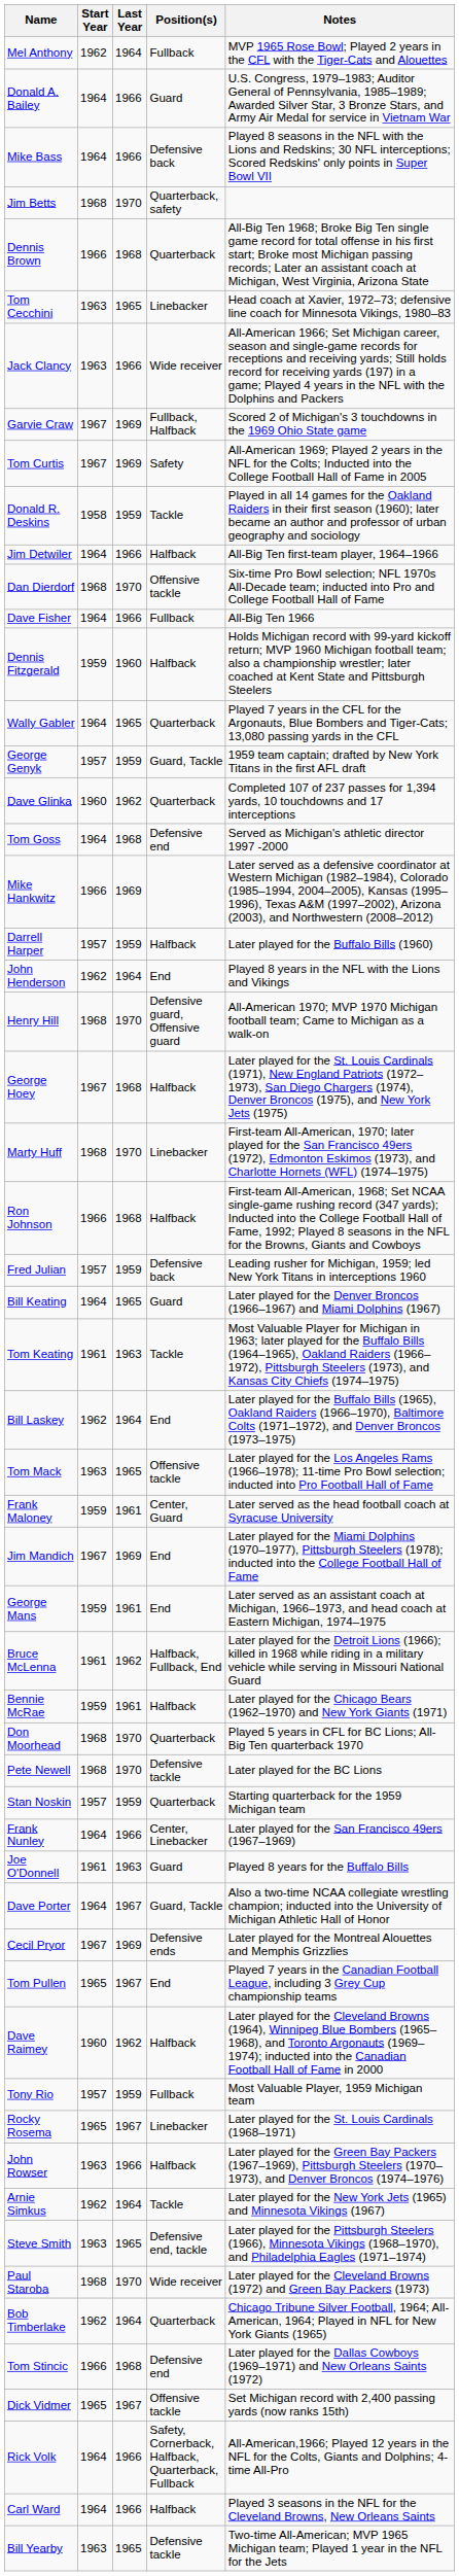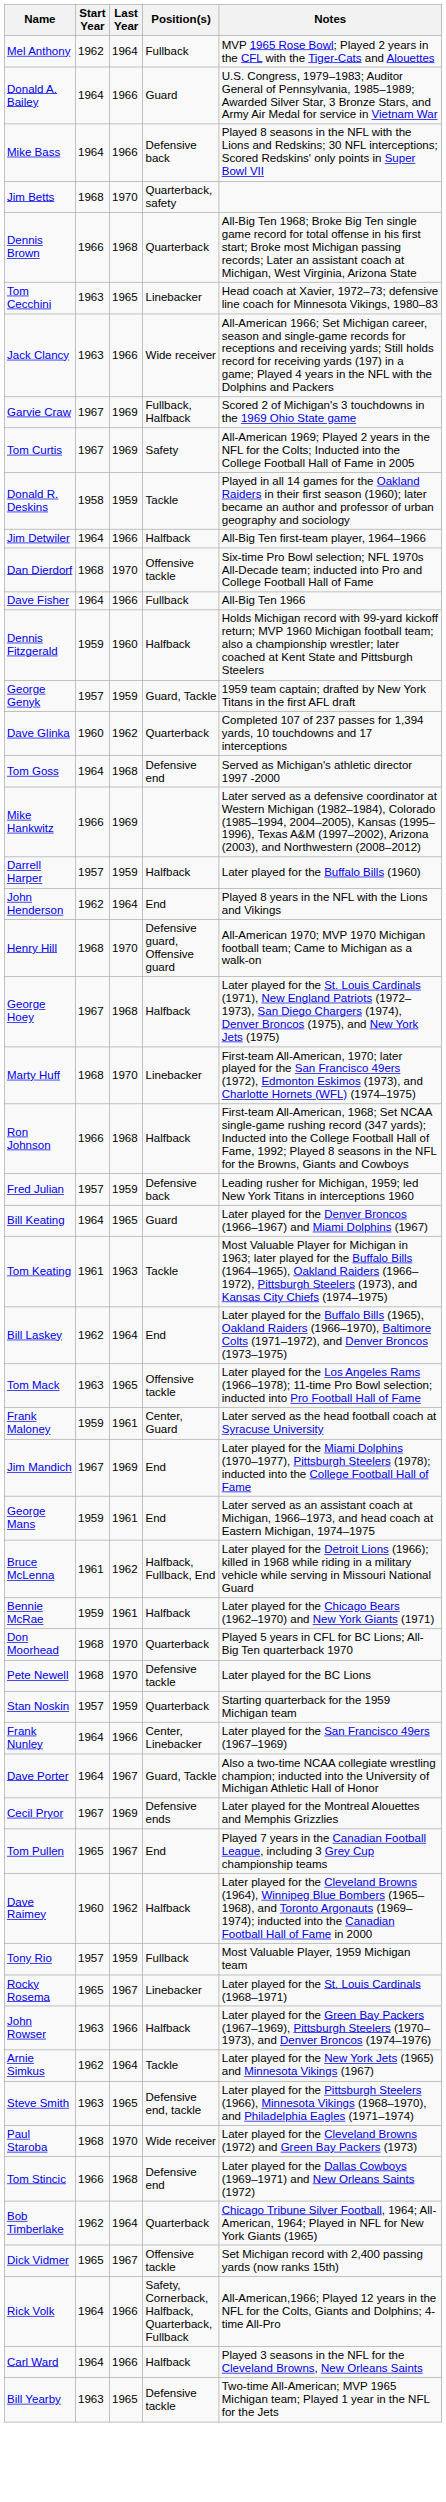- row: Wally Gabler | 1964 | 1965 | Quarterback | Played 7 years in the CFL for the Argonauts, Blue Bombers and Tiger-Cats; 13,080 passing yards in the CFL
- row: Joe O'Donnell | 1961 | 1963 | Guard | Played 8 years for the Buffalo Bills
rows swapped: Tom Stincic <-> Bob Timberlake
